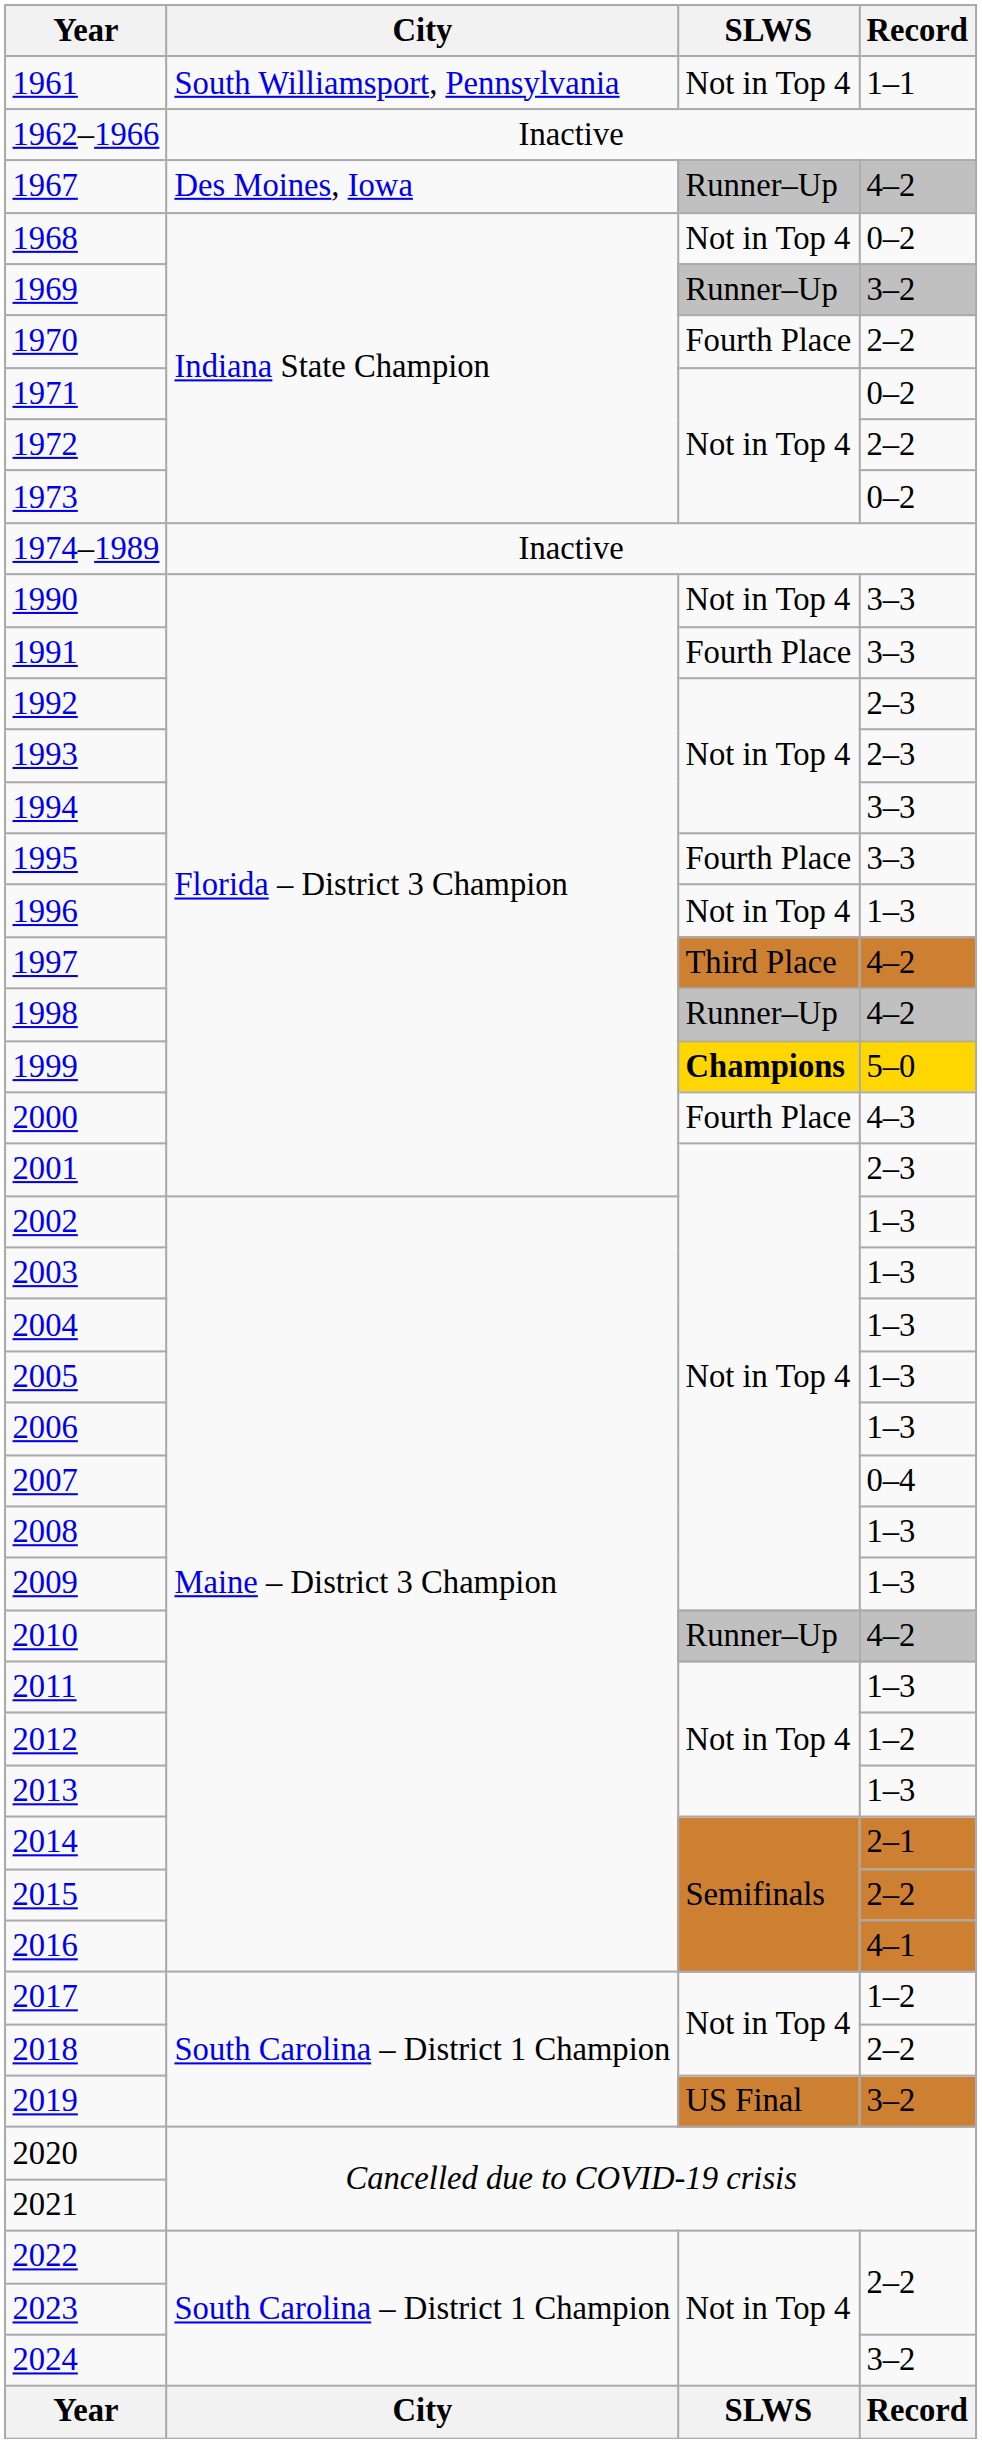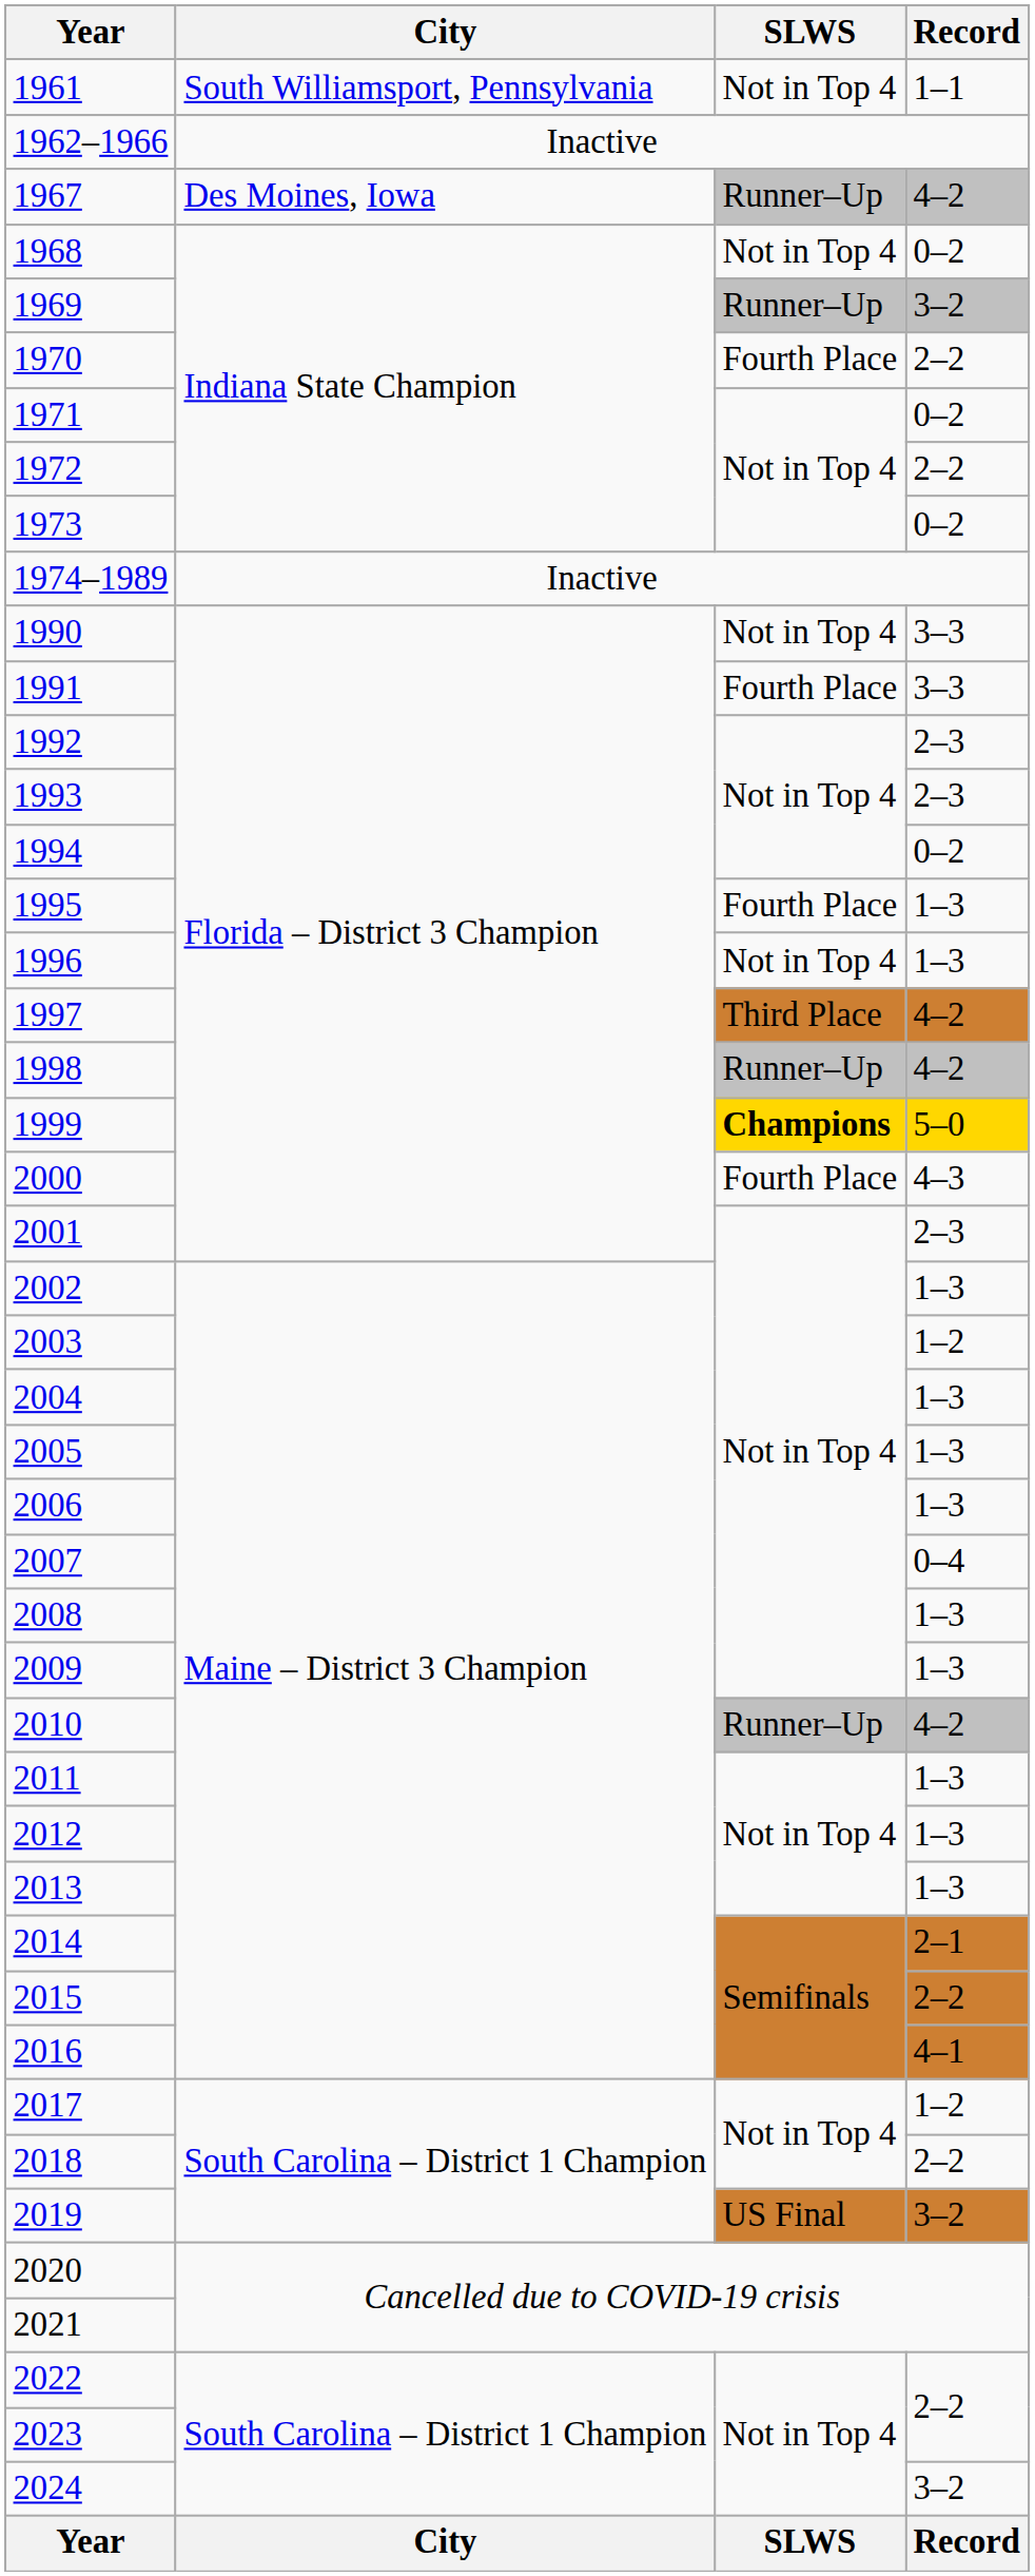1994 | Record: 3–3 -> 0–2
1995 | Record: 3–3 -> 1–3
2003 | Record: 1–3 -> 1–2
2012 | Record: 1–2 -> 1–3
